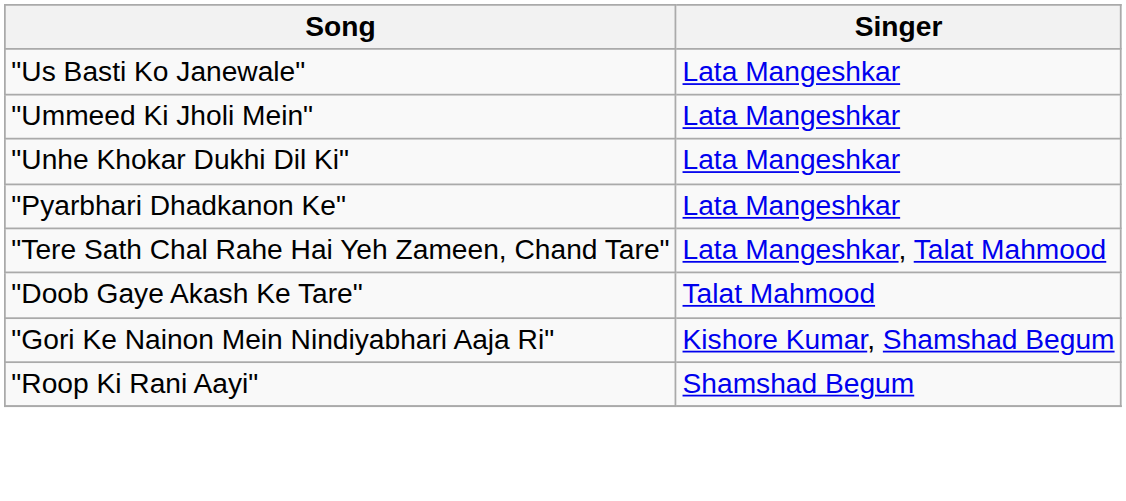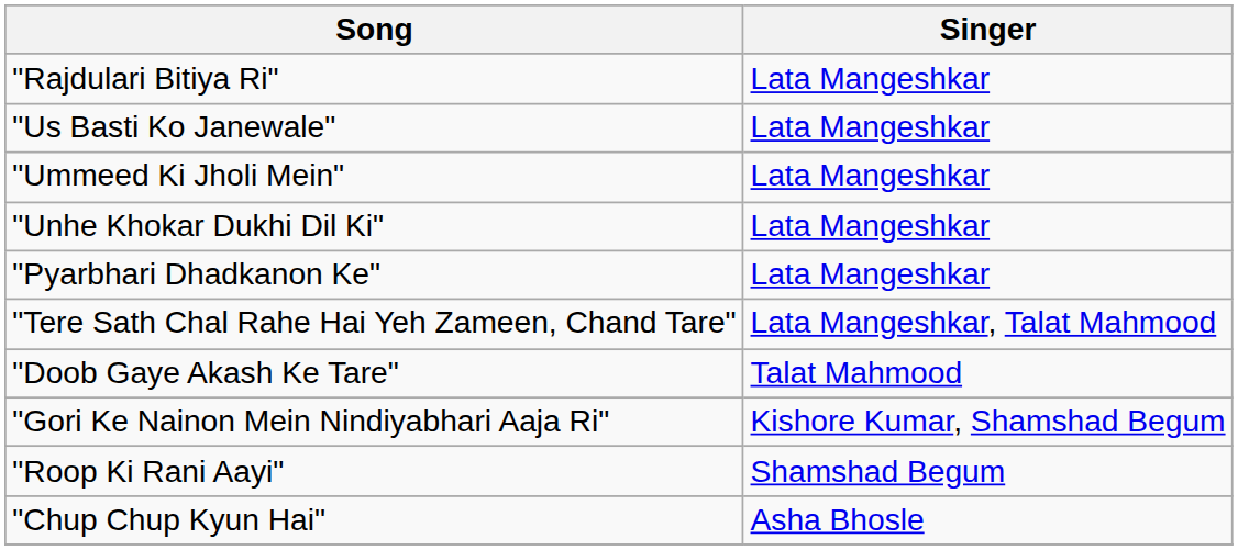+ row: "Rajdulari Bitiya Ri" | Lata Mangeshkar
+ row: "Chup Chup Kyun Hai" | Asha Bhosle
